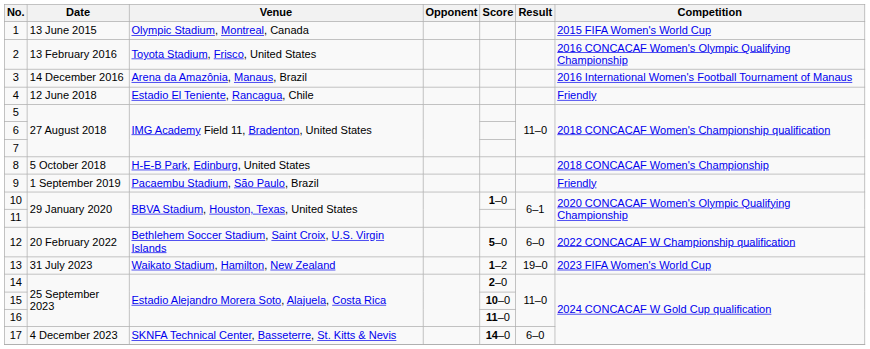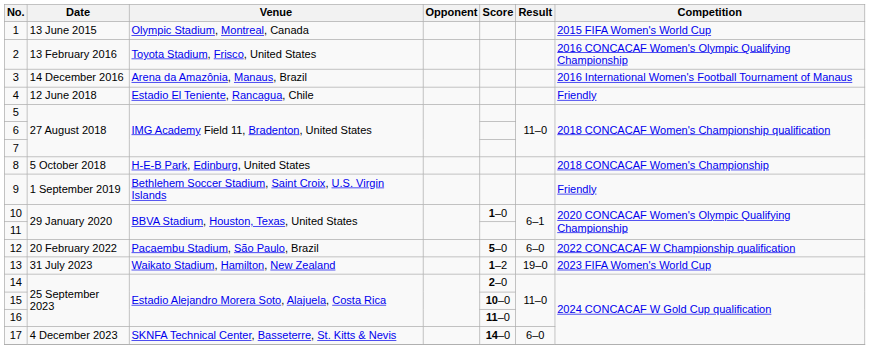9 | Venue: Pacaembu Stadium, São Paulo, Brazil -> Bethlehem Soccer Stadium, Saint Croix, U.S. Virgin Islands
12 | Venue: Bethlehem Soccer Stadium, Saint Croix, U.S. Virgin Islands -> Pacaembu Stadium, São Paulo, Brazil
